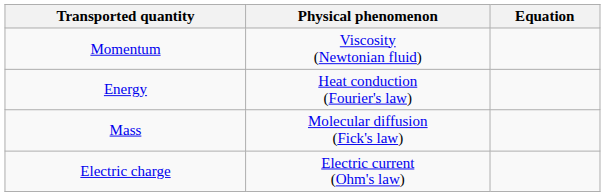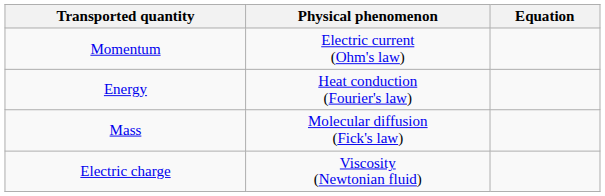Momentum | Physical phenomenon: Viscosity (Newtonian fluid) -> Electric current (Ohm's law)
Electric charge | Physical phenomenon: Electric current (Ohm's law) -> Viscosity (Newtonian fluid)
